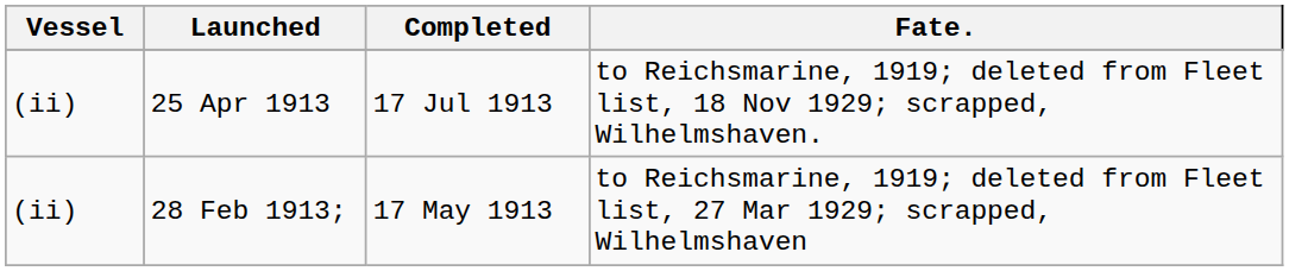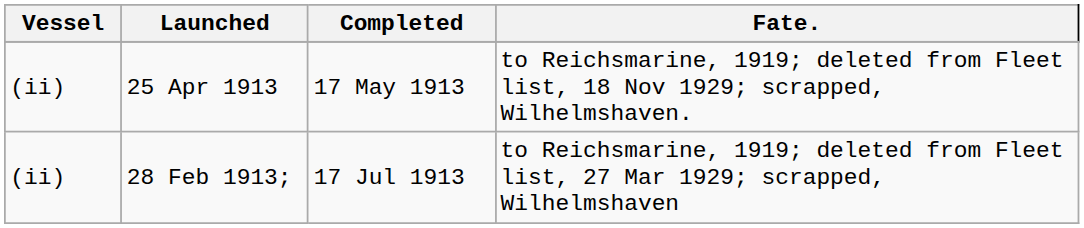25 Apr 1913 | Completed: 17 Jul 1913 -> 17 May 1913
28 Feb 1913; | Completed: 17 May 1913 -> 17 Jul 1913
